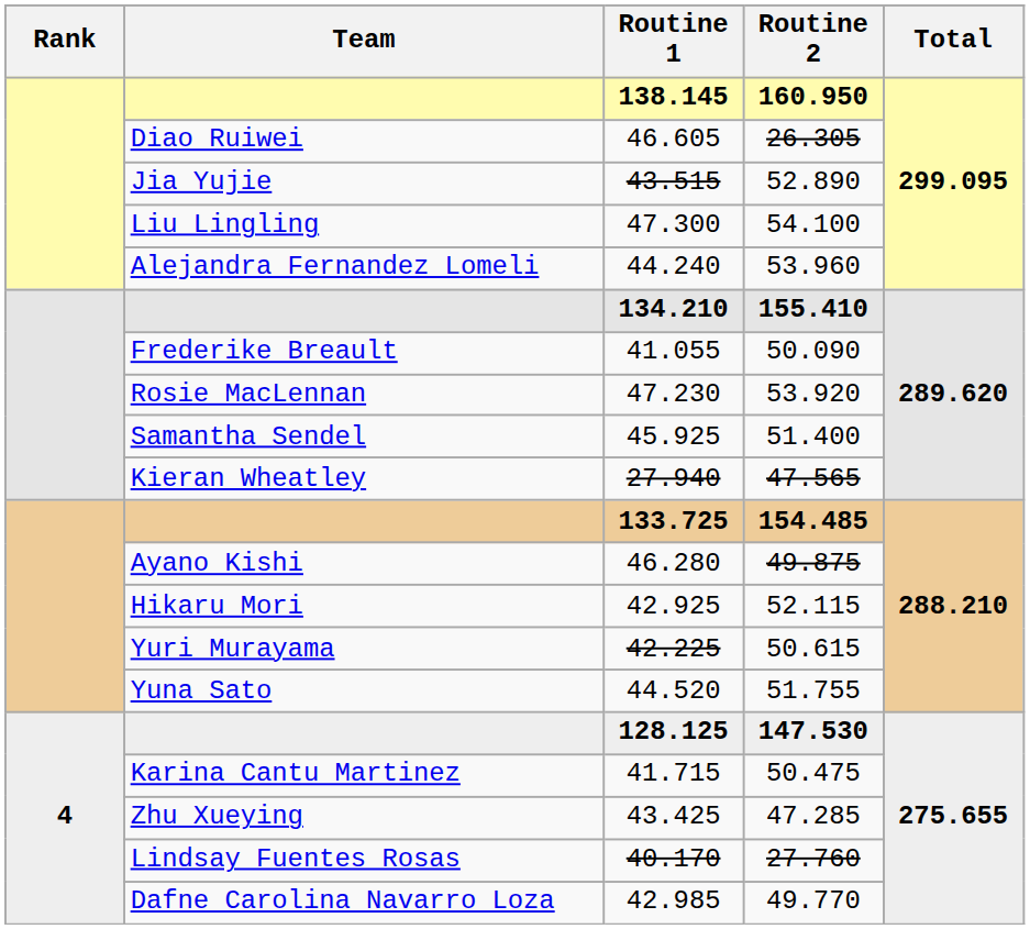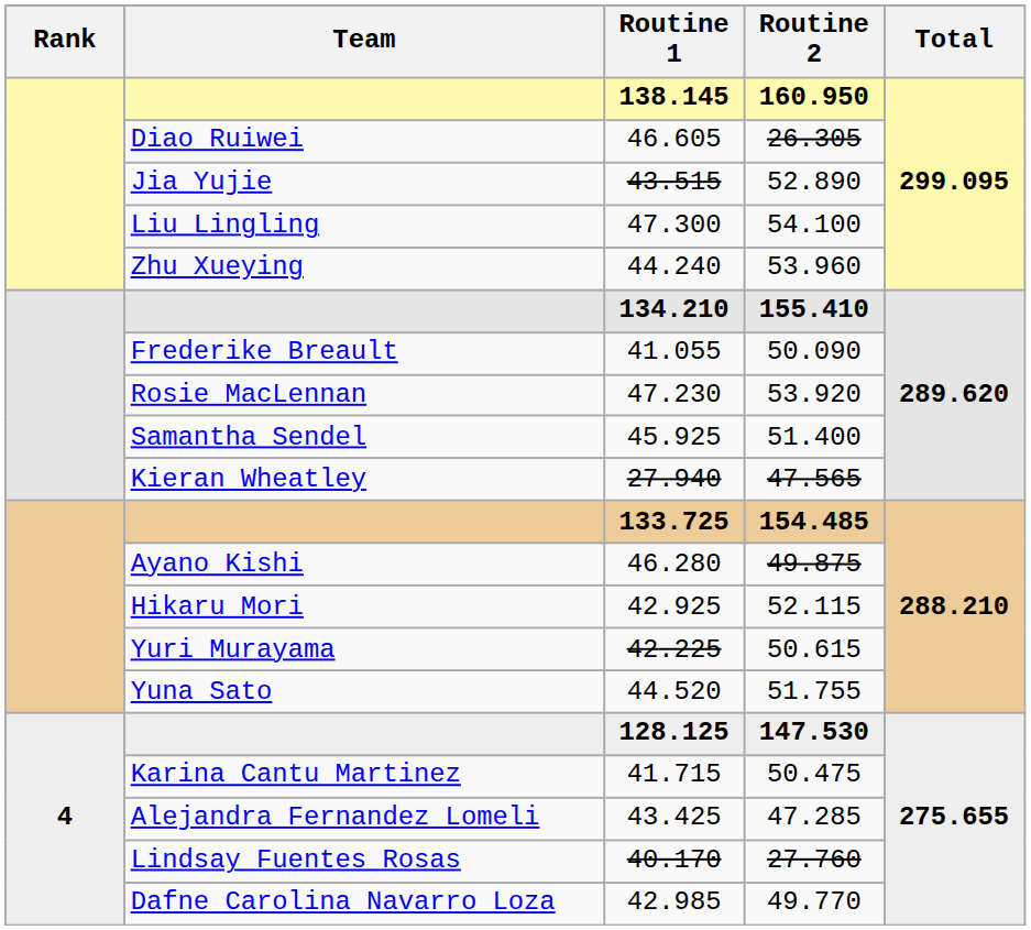44.240 | Team: Alejandra Fernandez Lomeli -> Zhu Xueying
43.425 | Team: Zhu Xueying -> Alejandra Fernandez Lomeli
